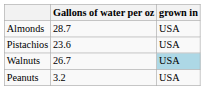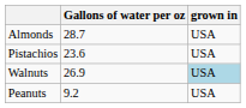Walnuts | Gallons of water per oz: 26.7 -> 26.9
Peanuts | Gallons of water per oz: 3.2 -> 9.2
